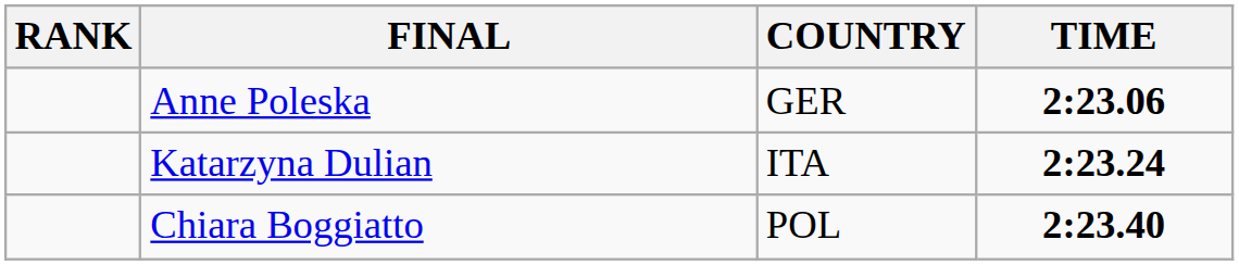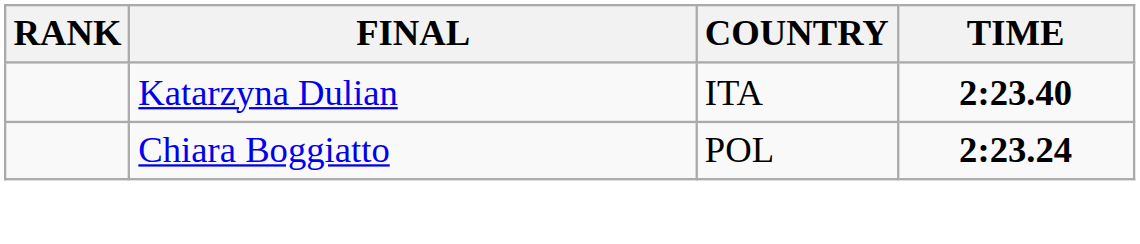- row: Anne Poleska | GER | 2:23.06
Katarzyna Dulian | TIME: 2:23.24 -> 2:23.40
Chiara Boggiatto | TIME: 2:23.40 -> 2:23.24
